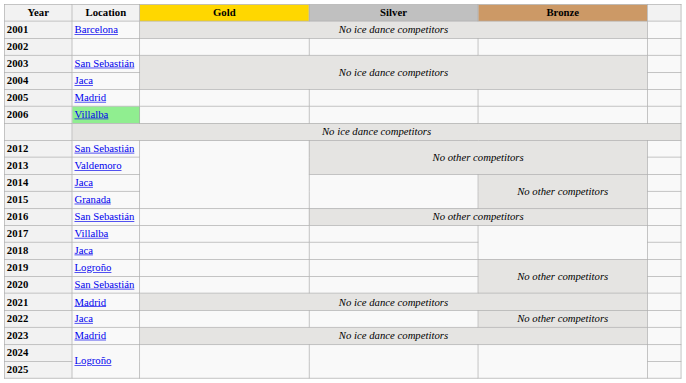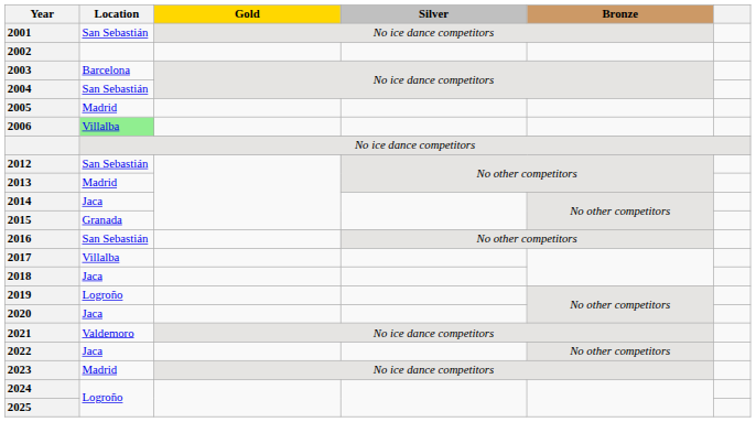2001 | Location: Barcelona -> San Sebastián
2003 | Location: San Sebastián -> Barcelona
2004 | Location: Jaca -> San Sebastián
2013 | Location: Valdemoro -> Madrid
2020 | Location: San Sebastián -> Jaca
2021 | Location: Madrid -> Valdemoro
